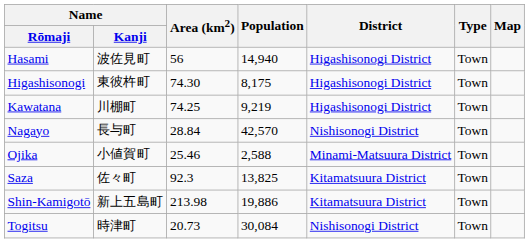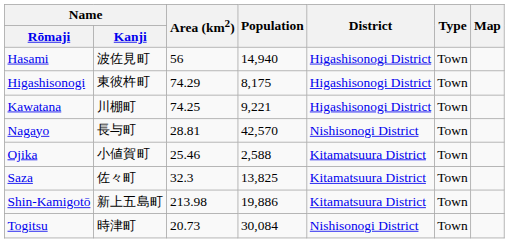Higashisonogi | Area (km2): 74.30 -> 74.29
Kawatana | Population: 9,219 -> 9,221
Nagayo | Area (km2): 28.84 -> 28.81
Ojika | District: Minami-Matsuura District -> Kitamatsuura District
Saza | Area (km2): 92.3 -> 32.3
